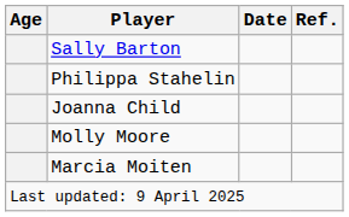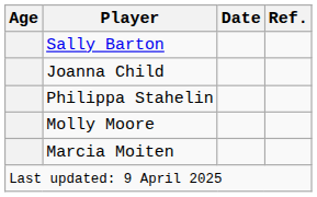rows swapped: Joanna Child <-> Philippa Stahelin
